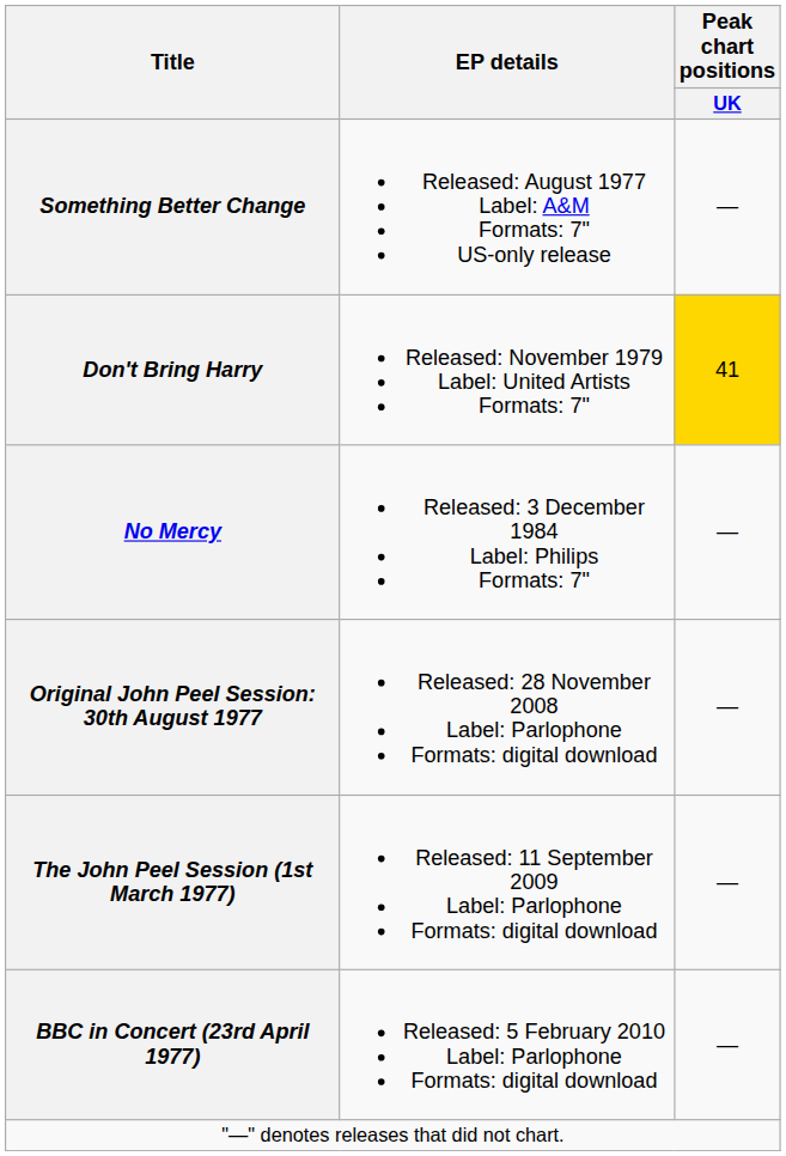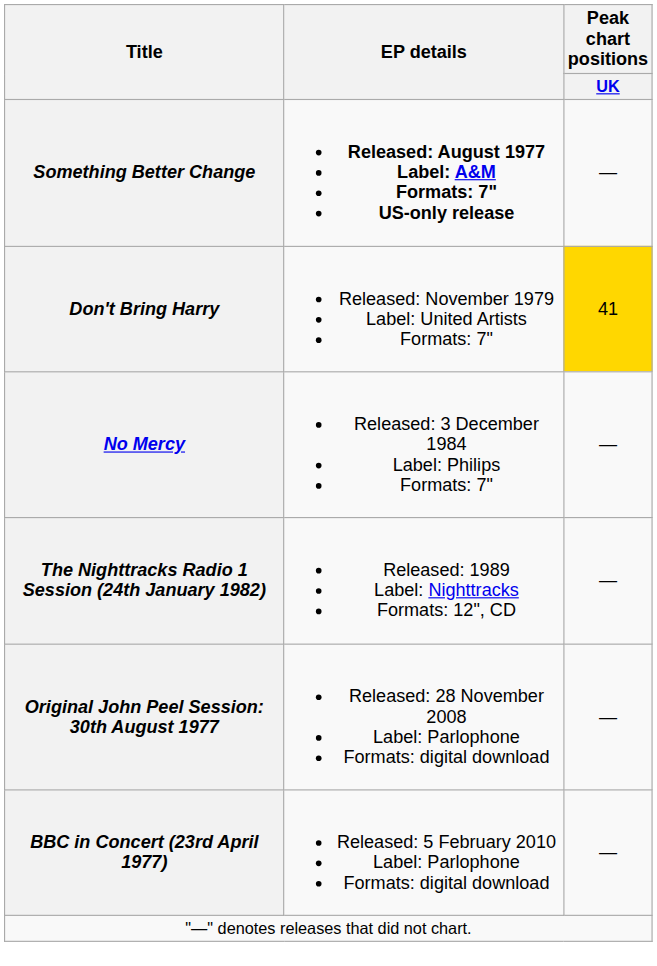Something Better Change | EP details: normal -> bold
+ row: The Nighttracks Radio 1 Session (24th January 1982) | Released: 1989 Label: Nighttracks Formats: 12", CD | —
- row: The John Peel Session (1st March 1977) | Released: 11 September 2009 Label: Parlophone Formats: digital download | —
